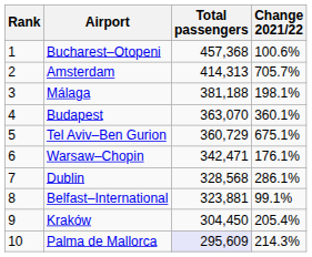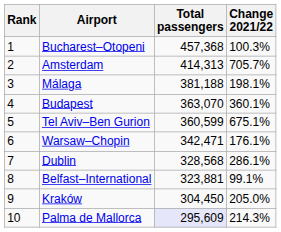Bucharest–Otopeni | Change 2021/22: 100.6% -> 100.3%
Tel Aviv–Ben Gurion | Total passengers: 360,729 -> 360,599
Kraków | Change 2021/22: 205.4% -> 205.0%
